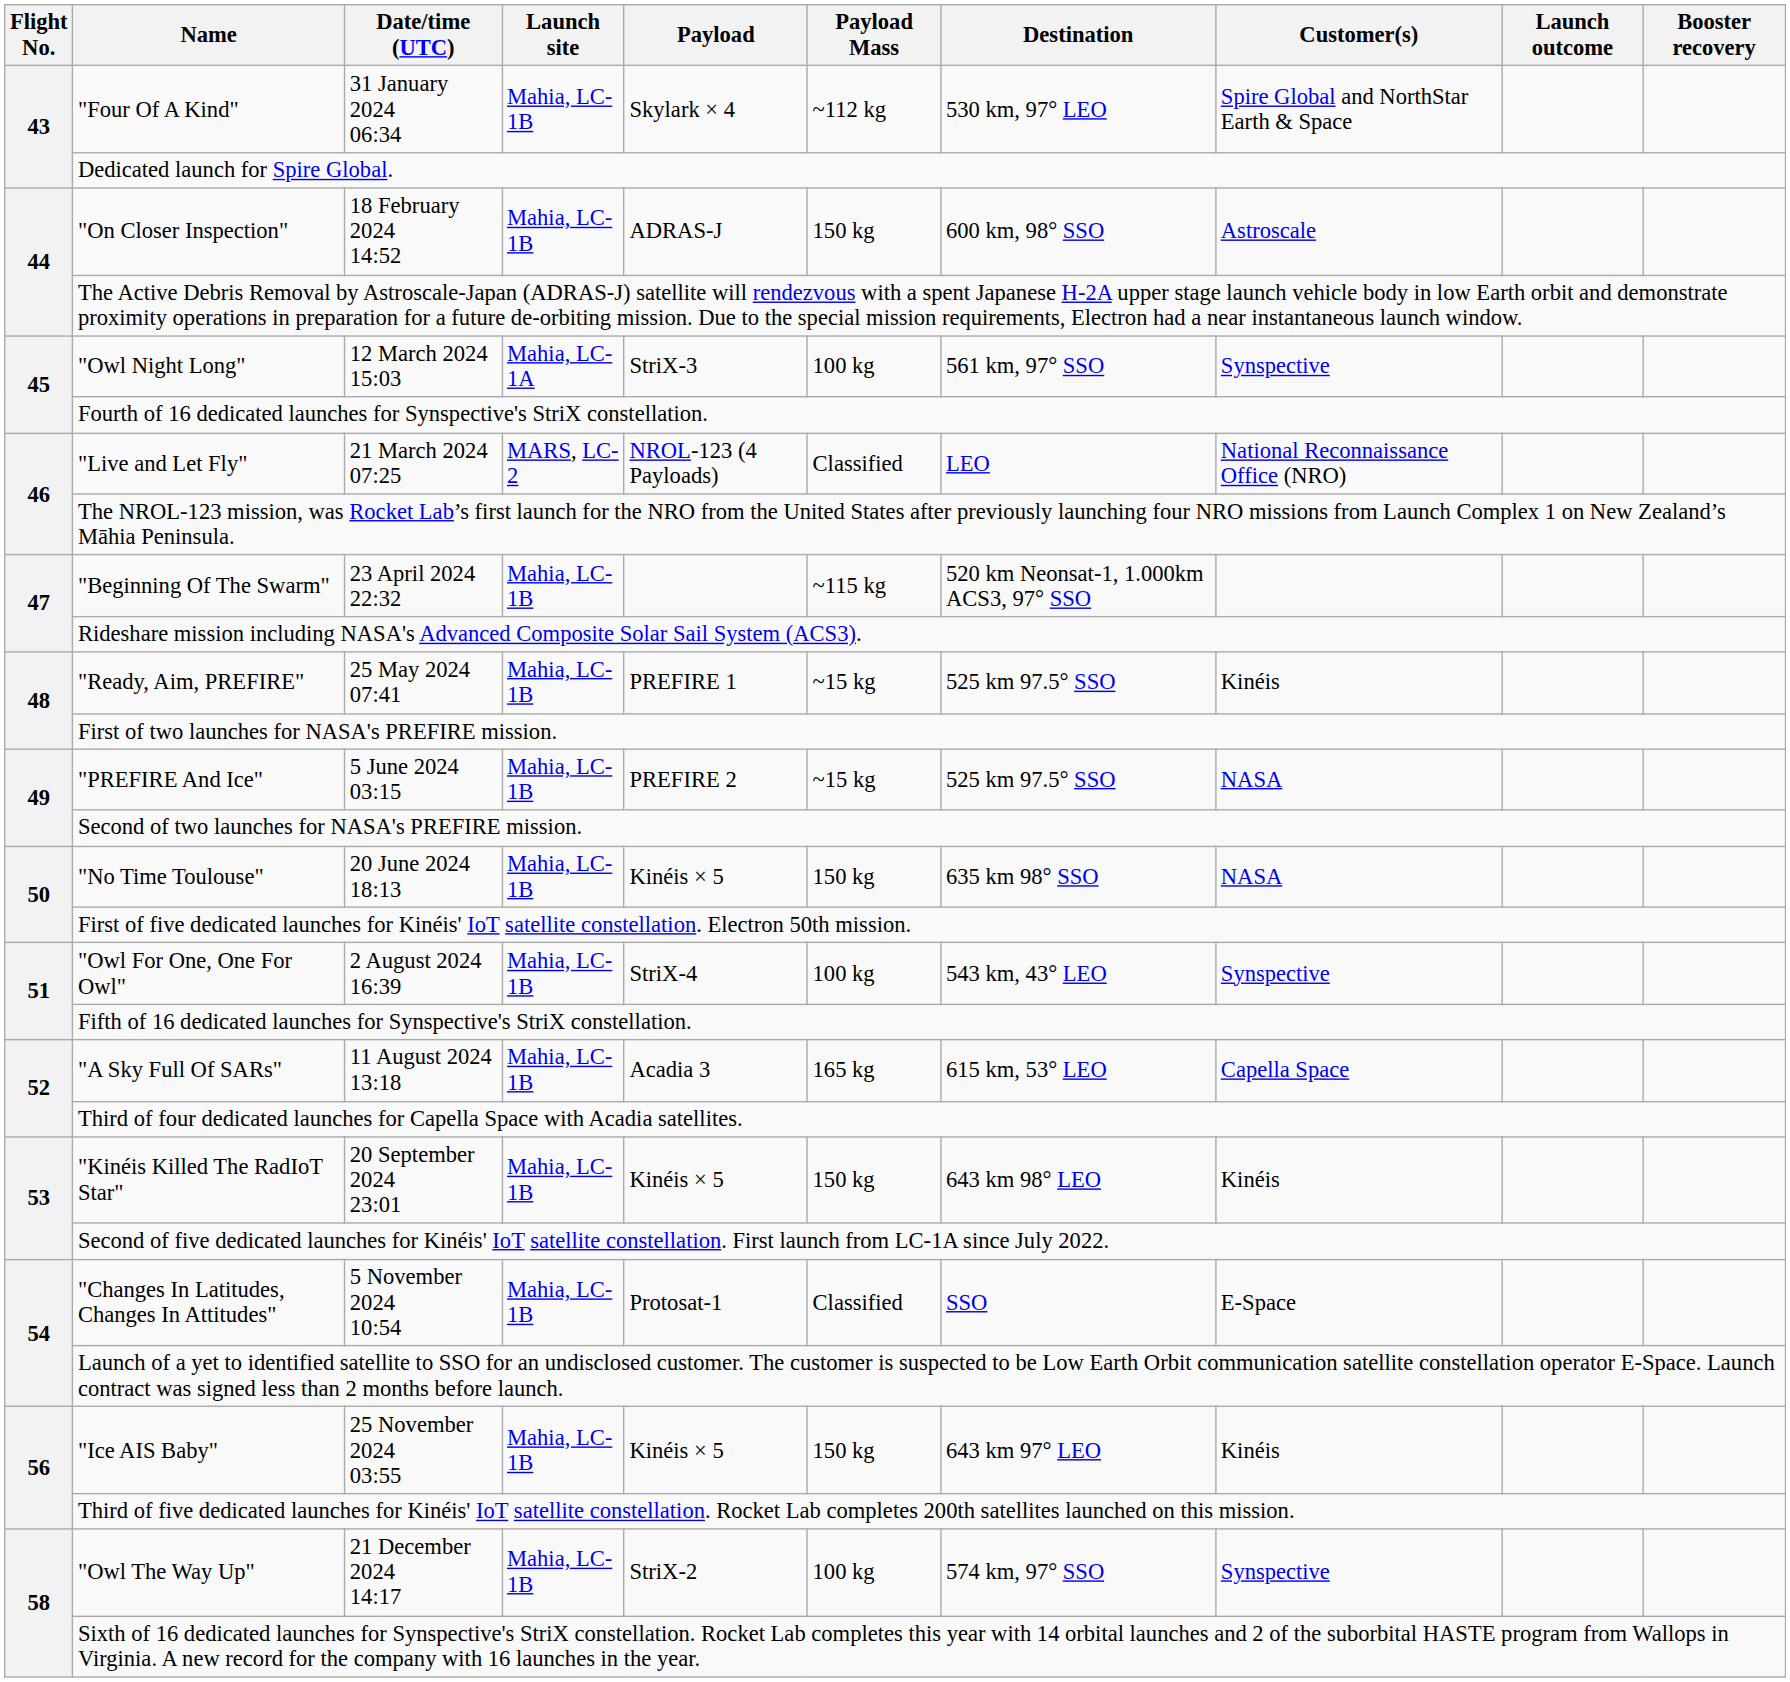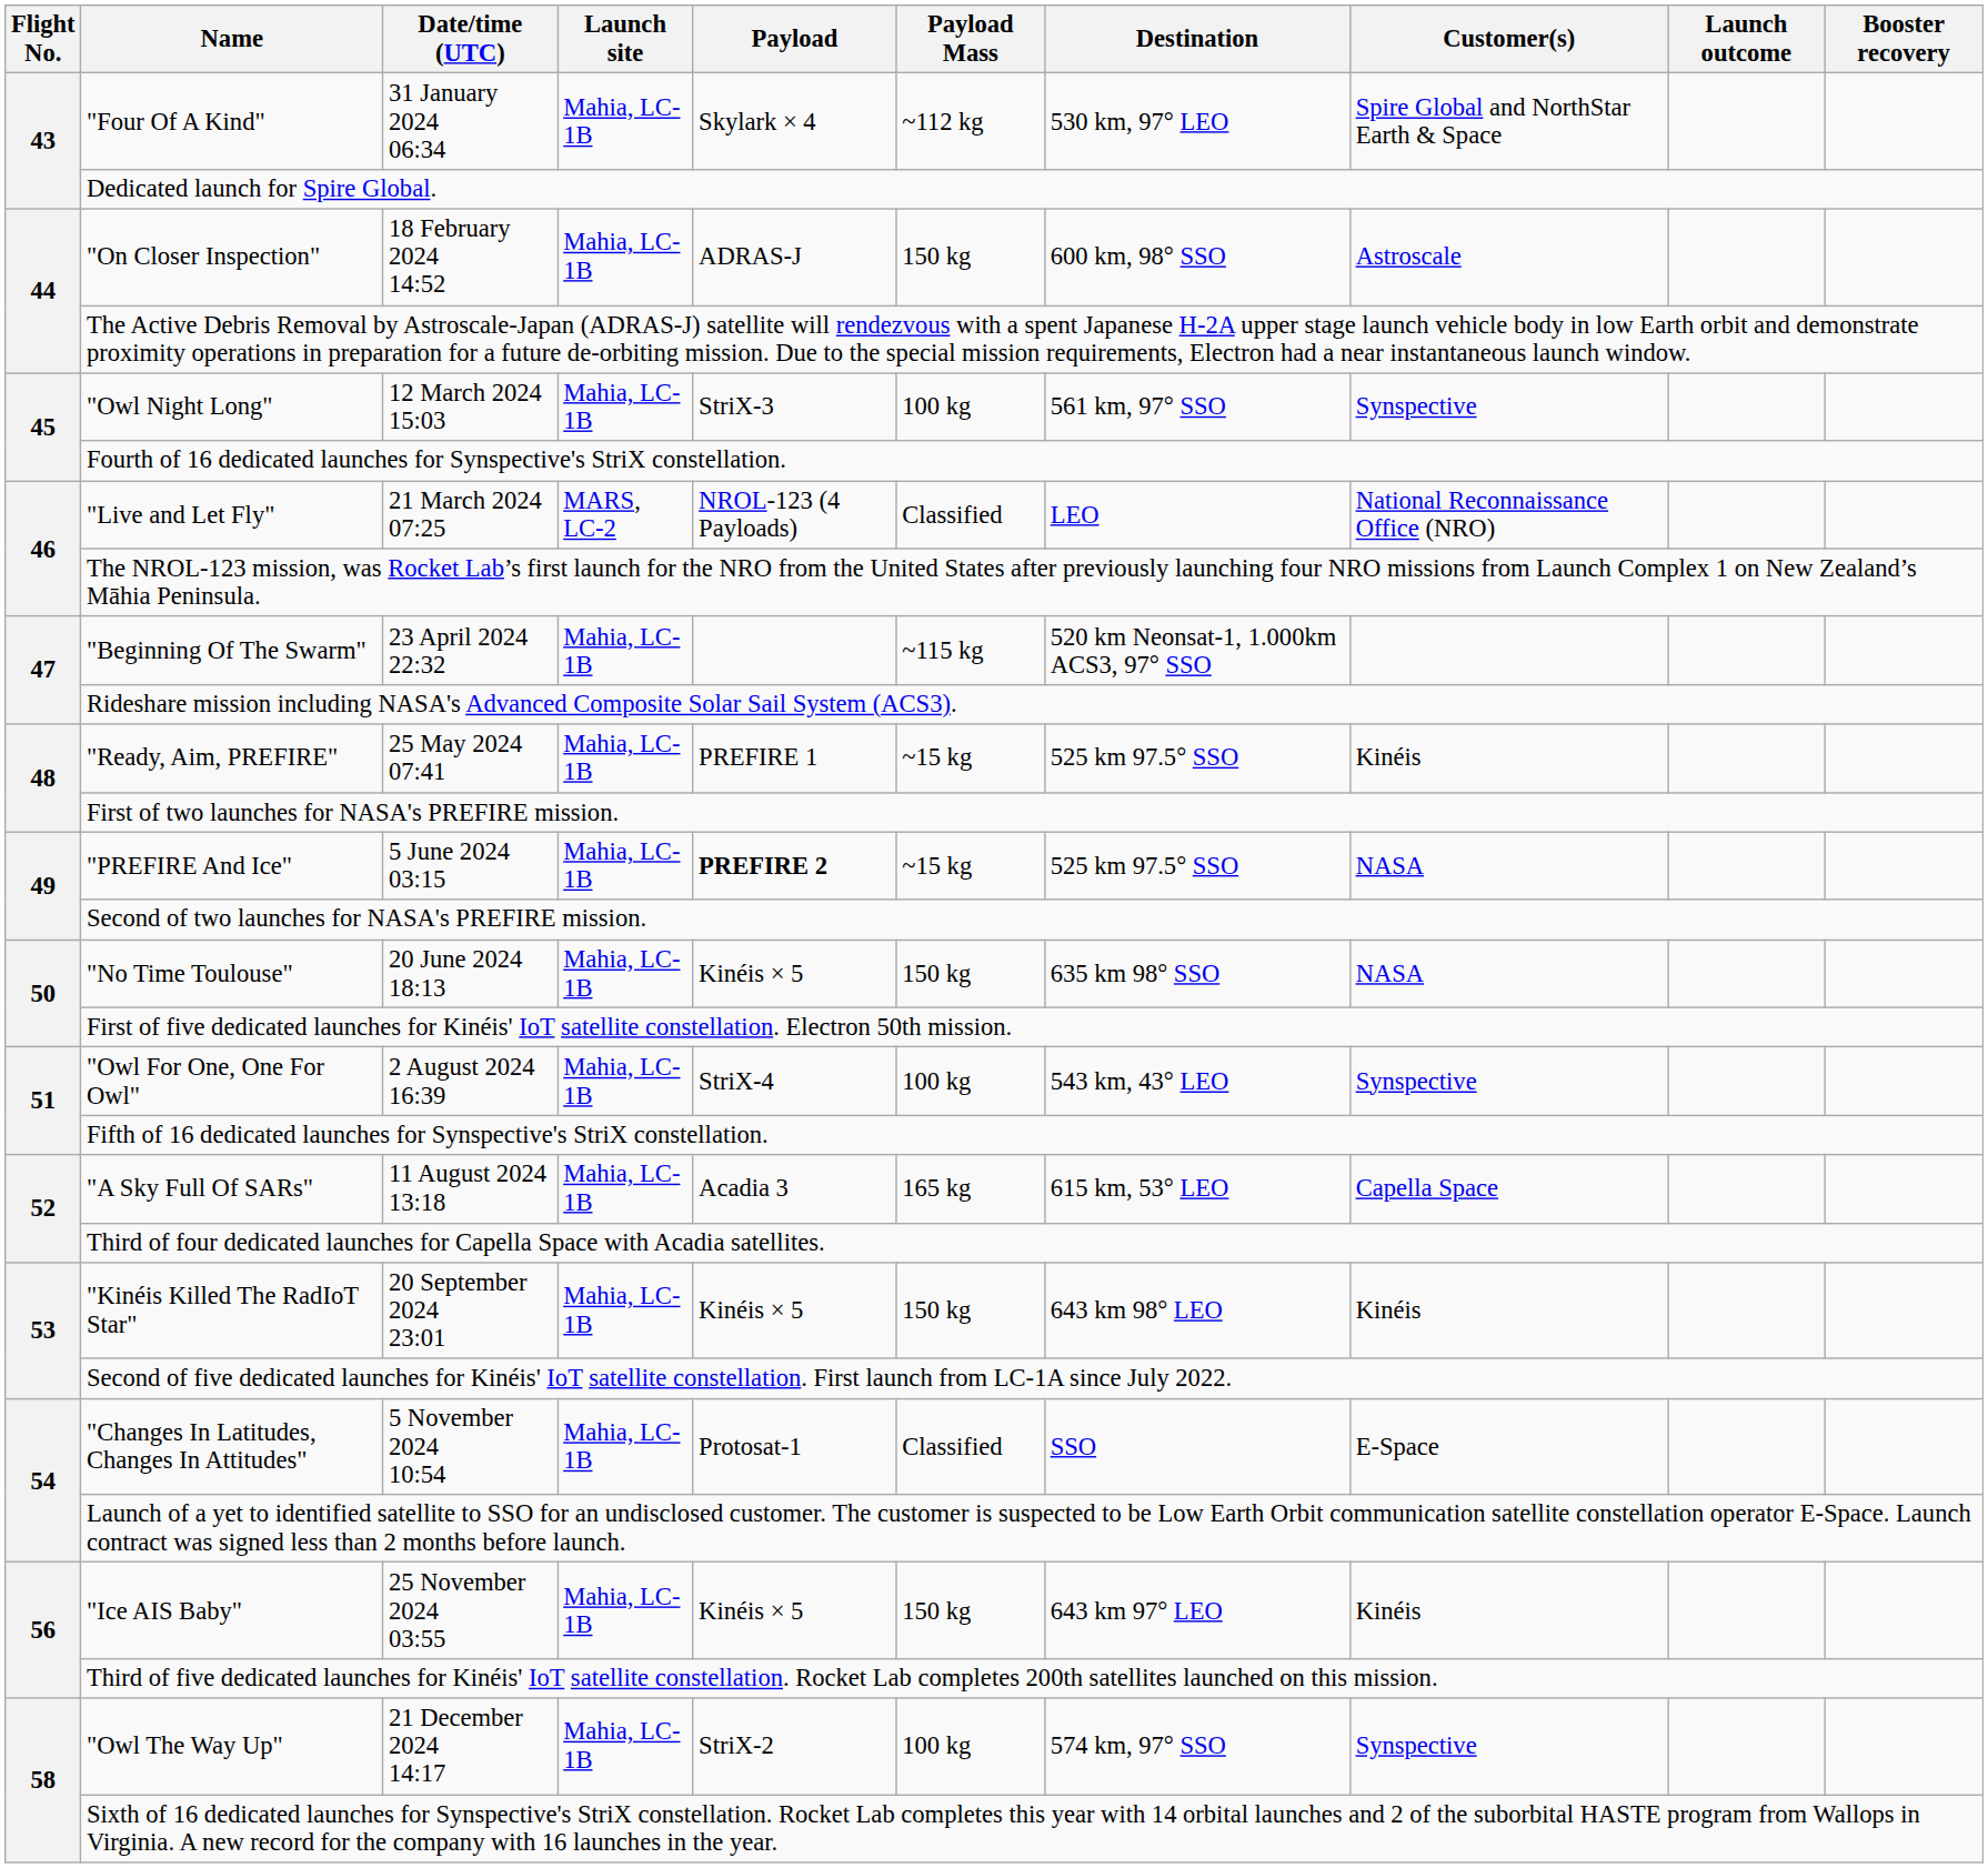"Owl Night Long" | Launch site: Mahia, LC-1A -> Mahia, LC-1B
"PREFIRE And Ice" | Payload: normal -> bold
